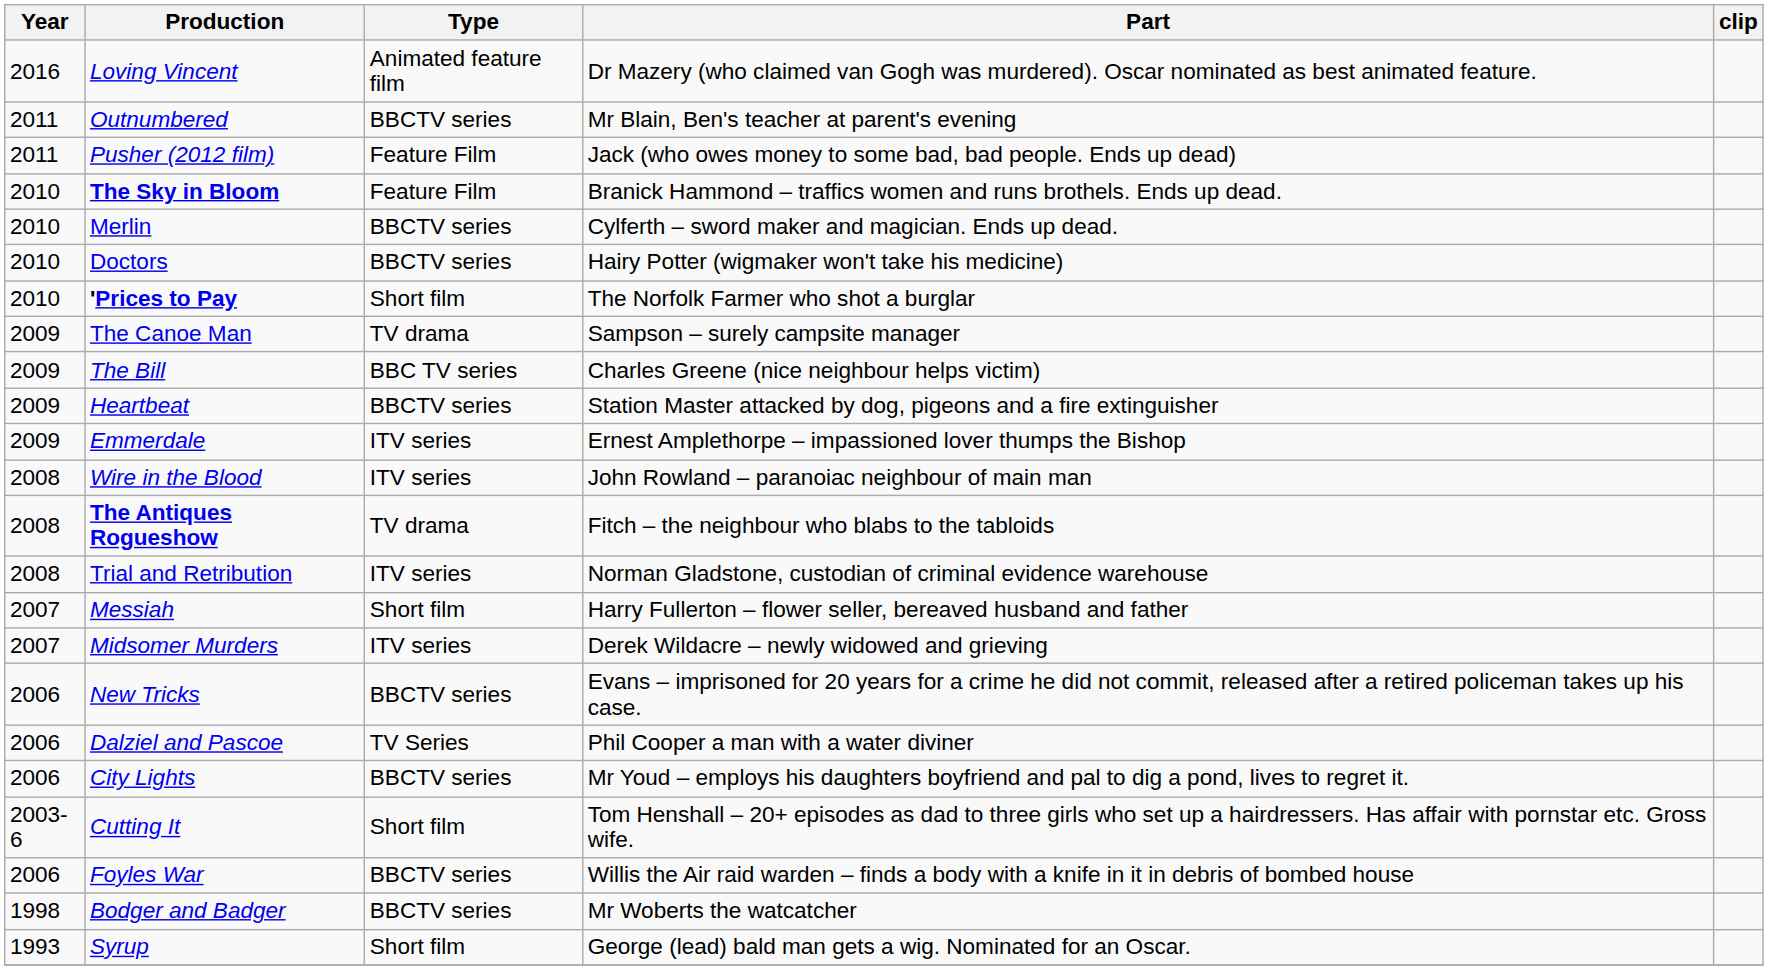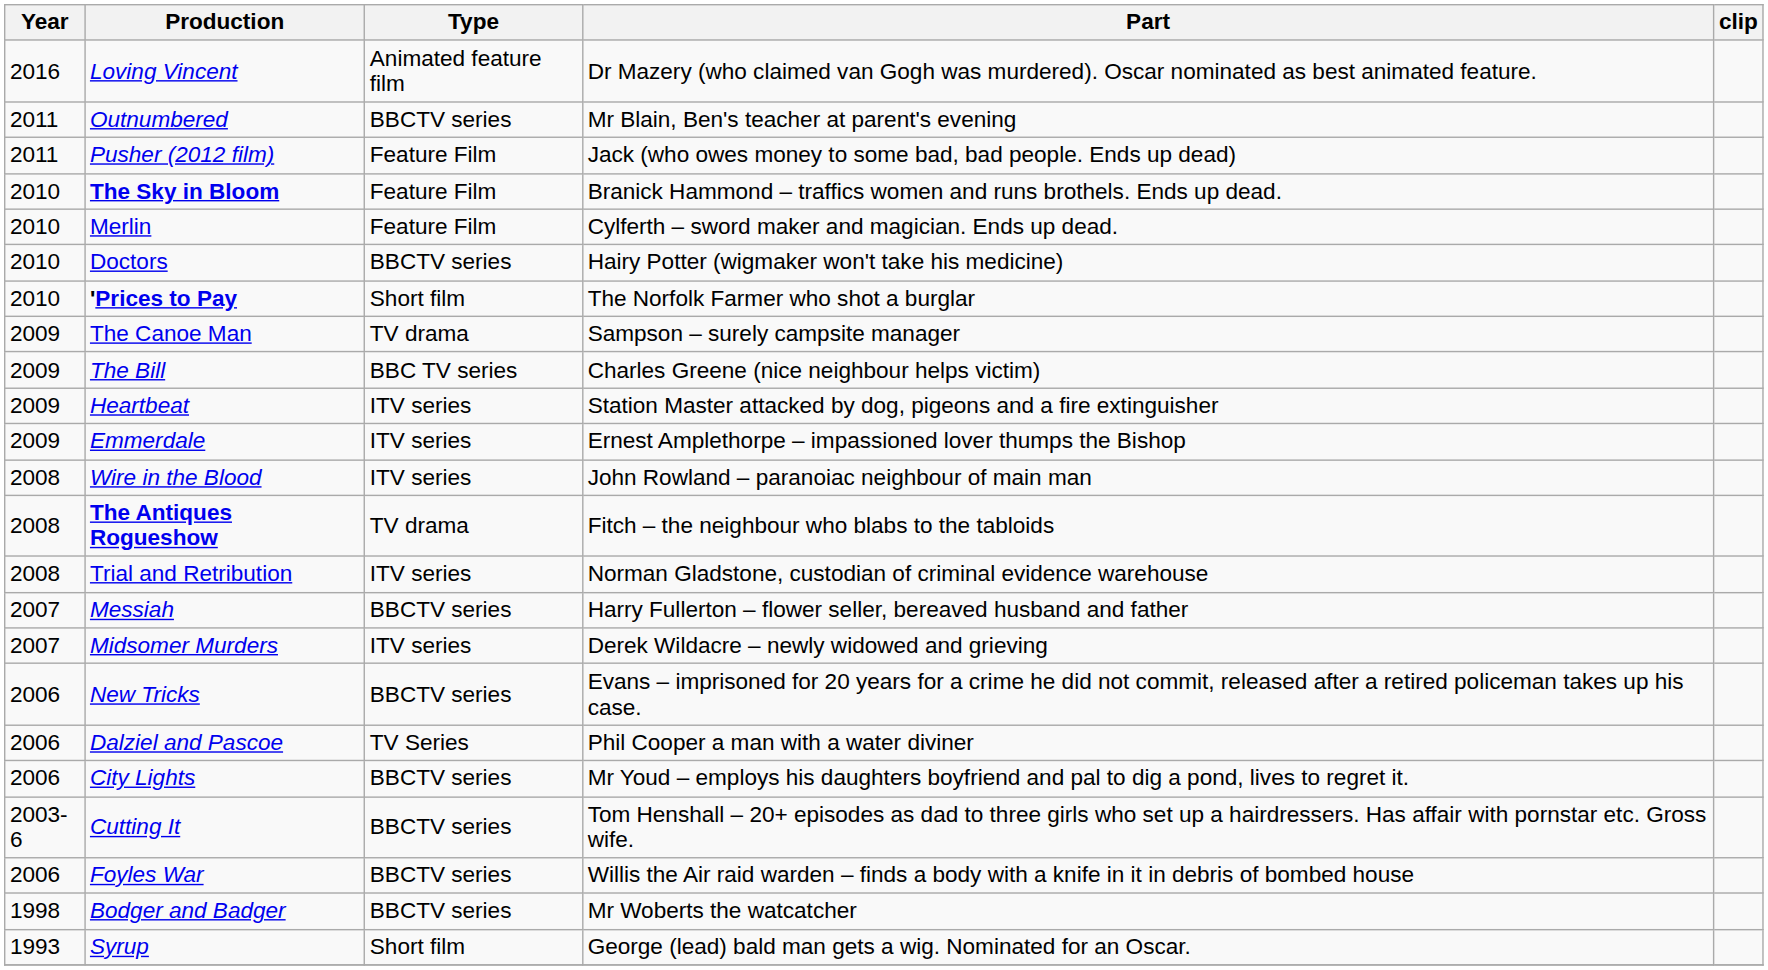Merlin | Type: BBCTV series -> Feature Film
Heartbeat | Type: BBCTV series -> ITV series
Messiah | Type: Short film -> BBCTV series
Cutting It | Type: Short film -> BBCTV series
